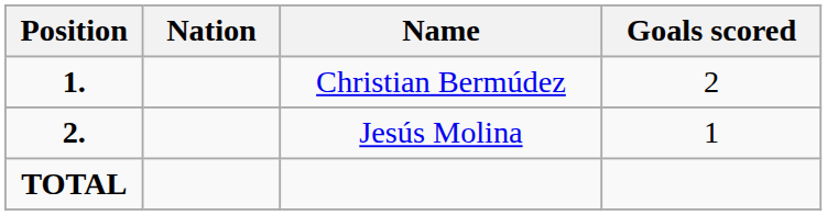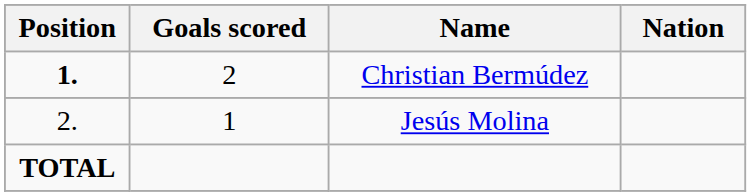columns swapped: Nation <-> Goals scored
Jesús Molina | Position: bold -> normal
